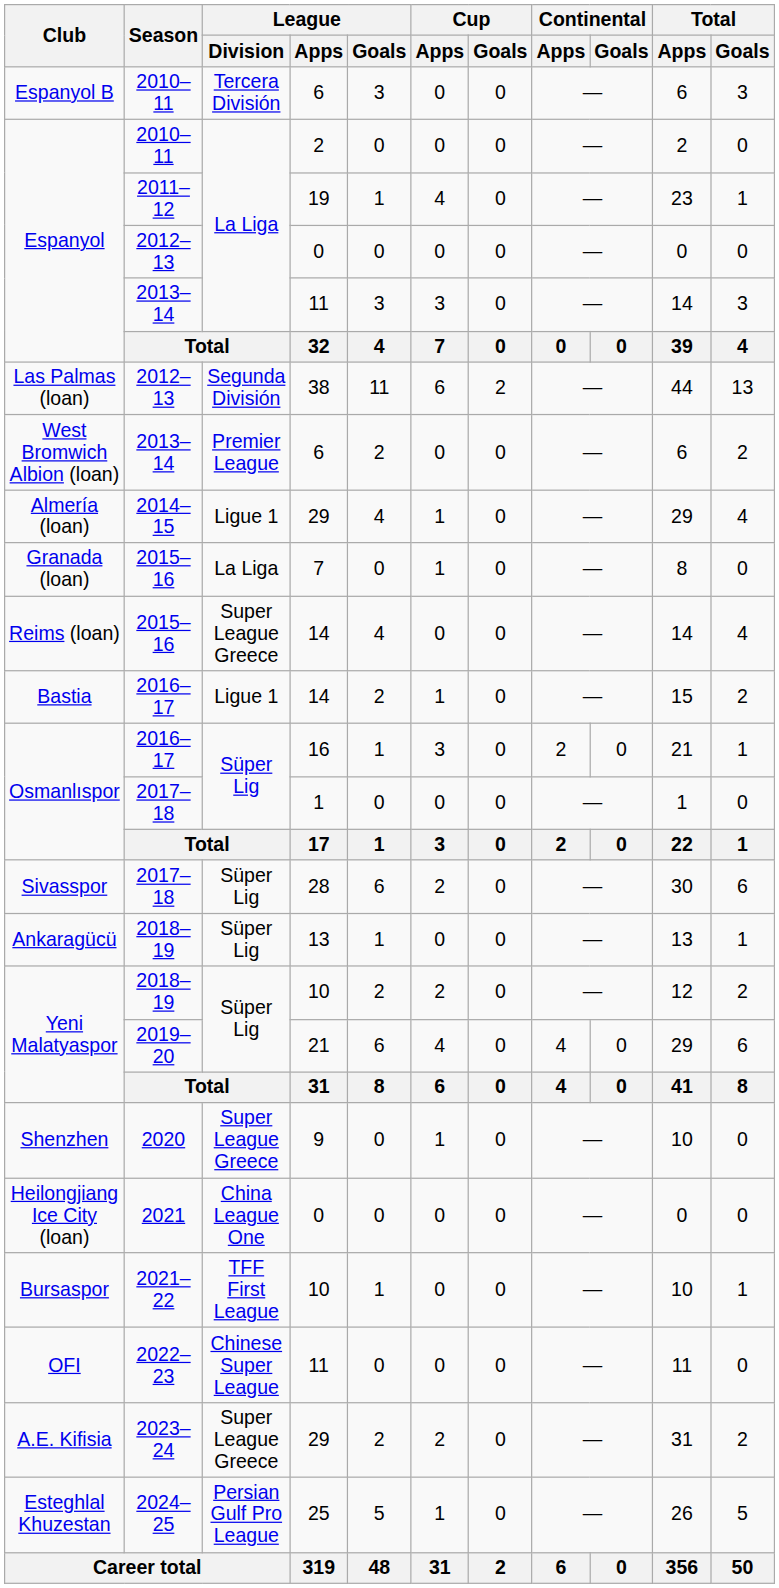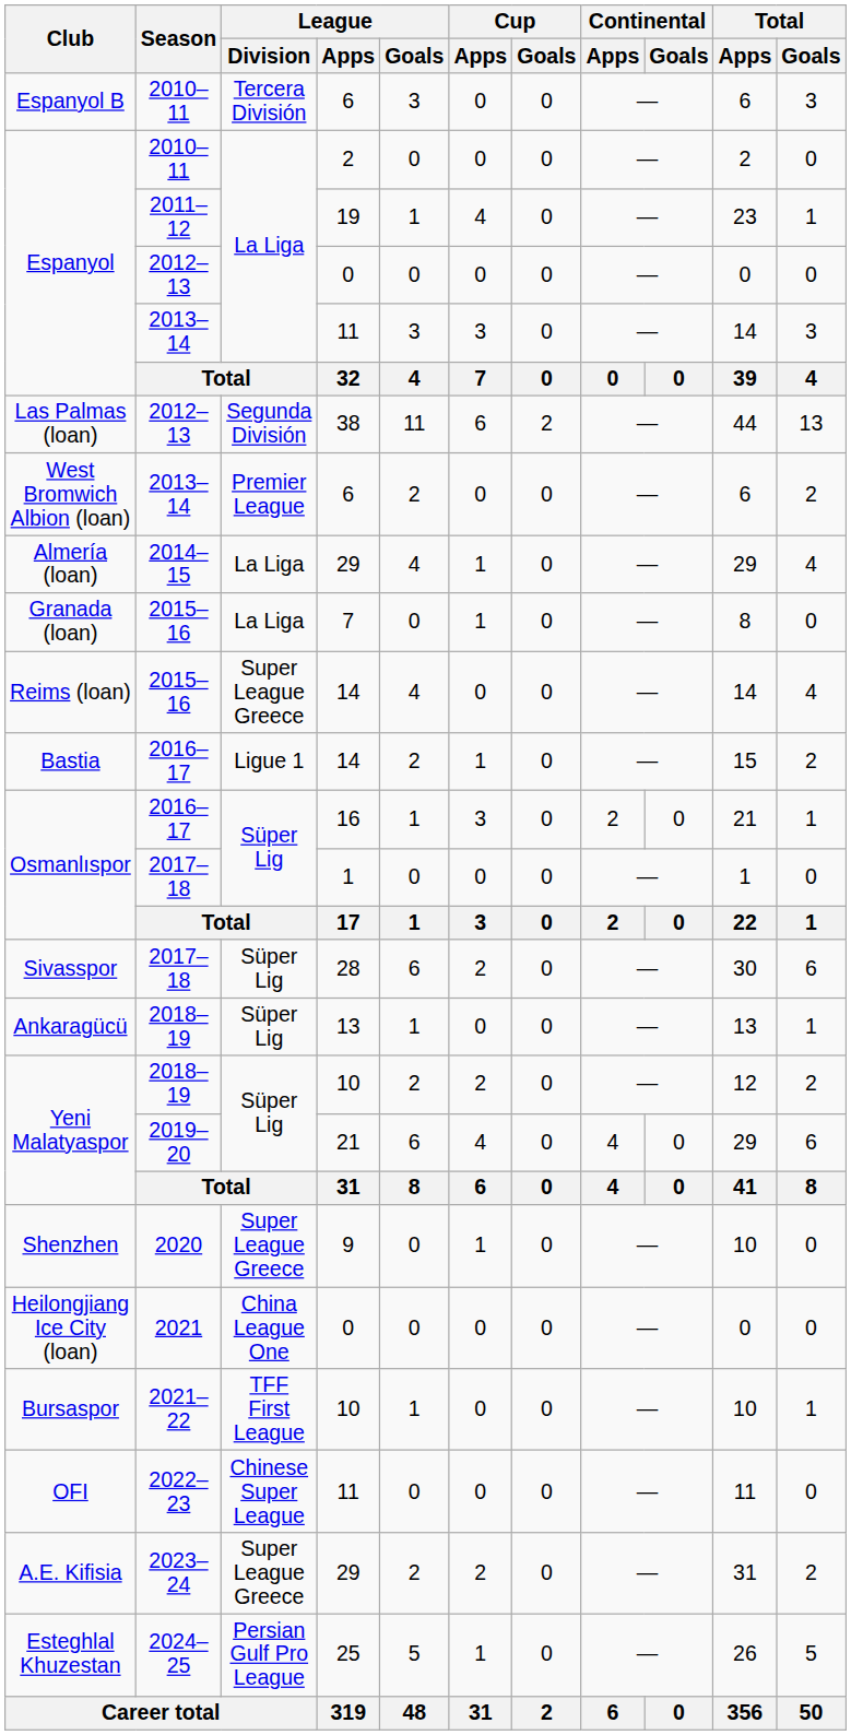Almería (loan) | League / Division: Ligue 1 -> La Liga
